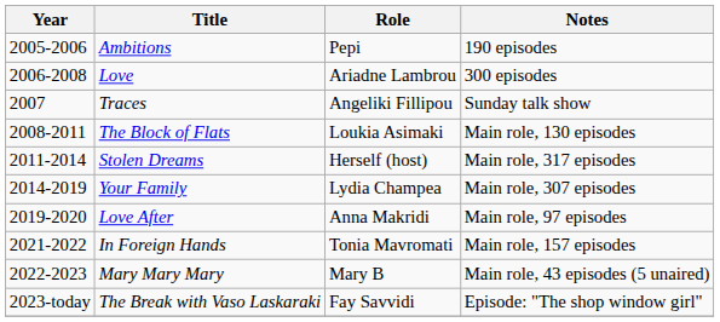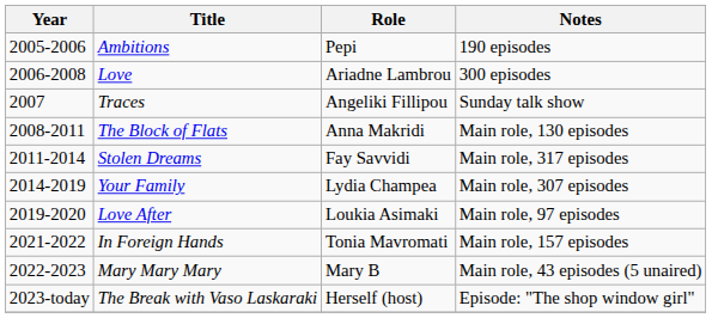The Block of Flats | Role: Loukia Asimaki -> Anna Makridi
Stolen Dreams | Role: Herself (host) -> Fay Savvidi
Love After | Role: Anna Makridi -> Loukia Asimaki
The Break with Vaso Laskaraki | Role: Fay Savvidi -> Herself (host)
